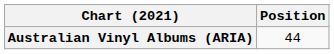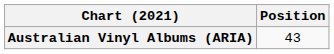Australian Vinyl Albums (ARIA) | Position: 44 -> 43
